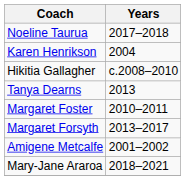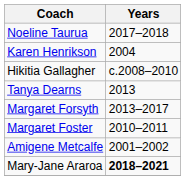rows swapped: Margaret Foster <-> Margaret Forsyth
Mary-Jane Araroa | Years: normal -> bold
